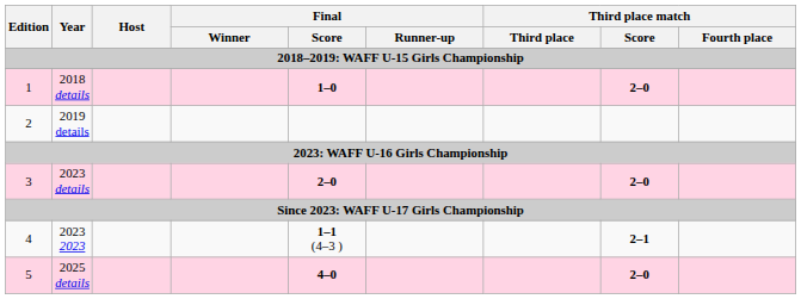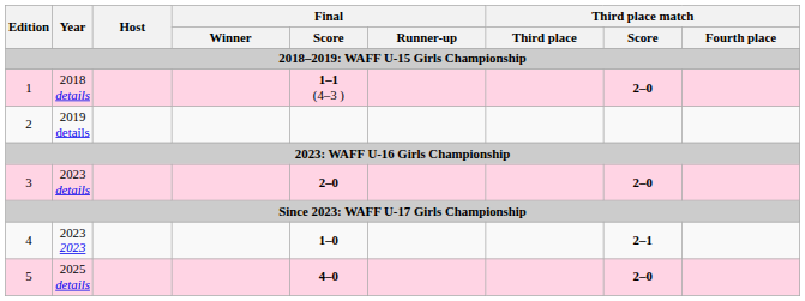2018 details | Final / Score: 1–0 -> 1–1 (4–3 )
2023 2023 | Final / Score: 1–1 (4–3 ) -> 1–0
